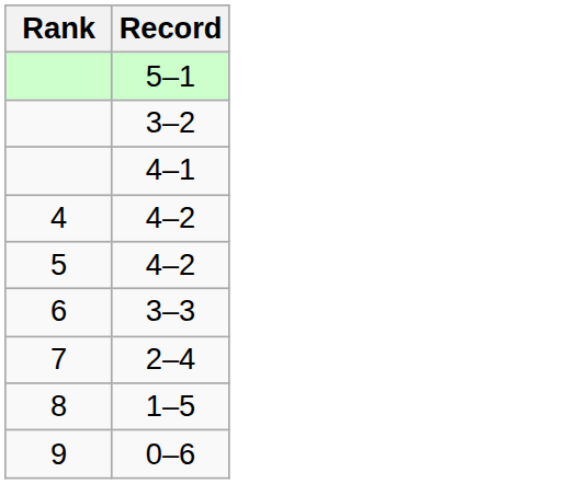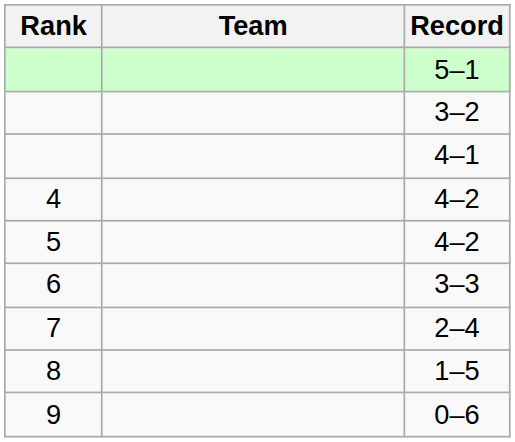+ column: Team
